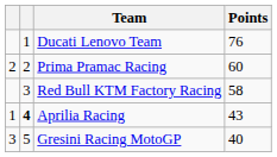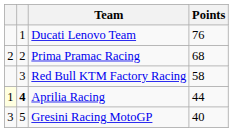Prima Pramac Racing | Points: 60 -> 68
Aprilia Racing | column 1: no background -> lightyellow background
Aprilia Racing | Points: 43 -> 44
